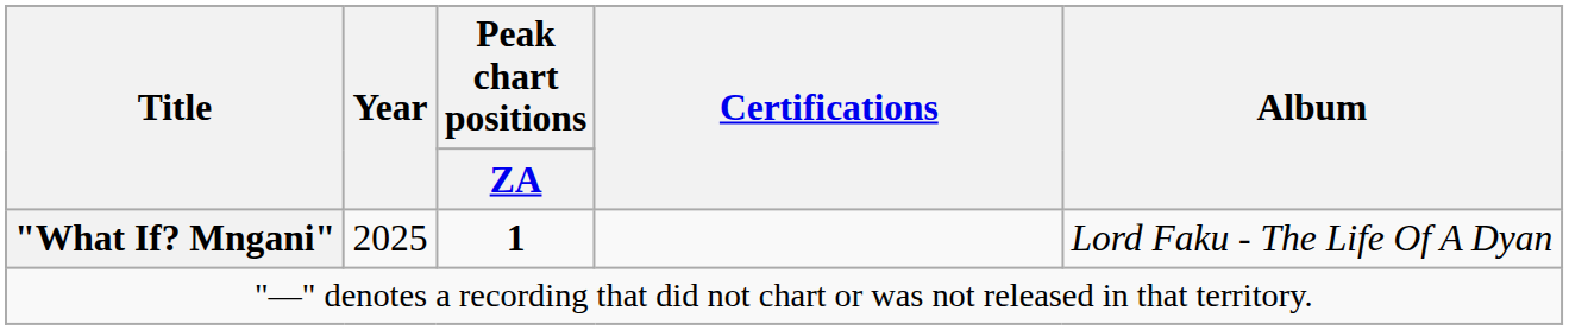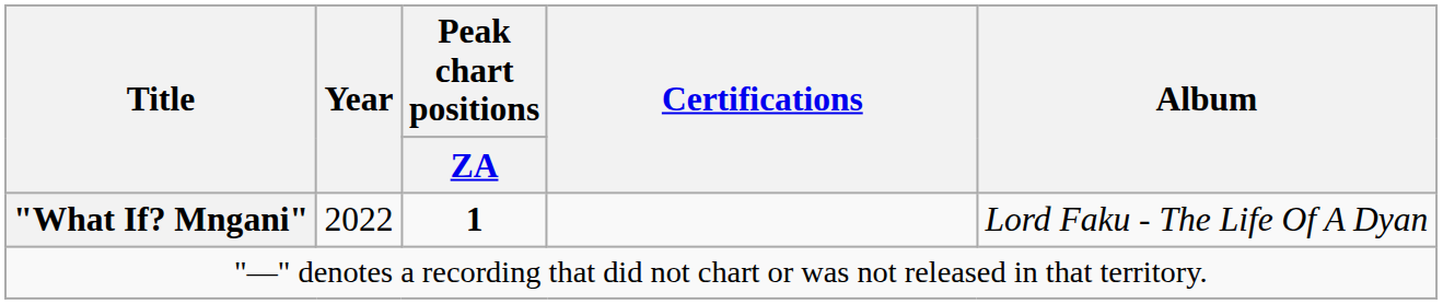"What If? Mngani" | Year: 2025 -> 2022
